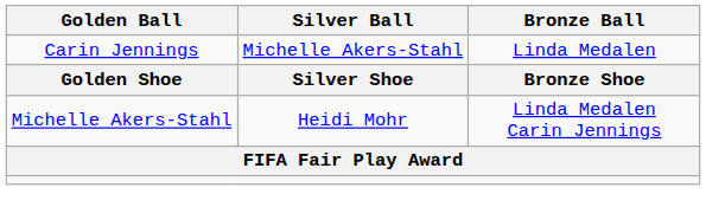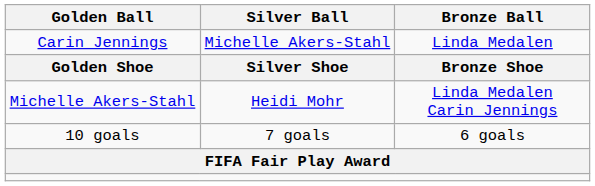+ row: 10 goals | 7 goals | 6 goals
